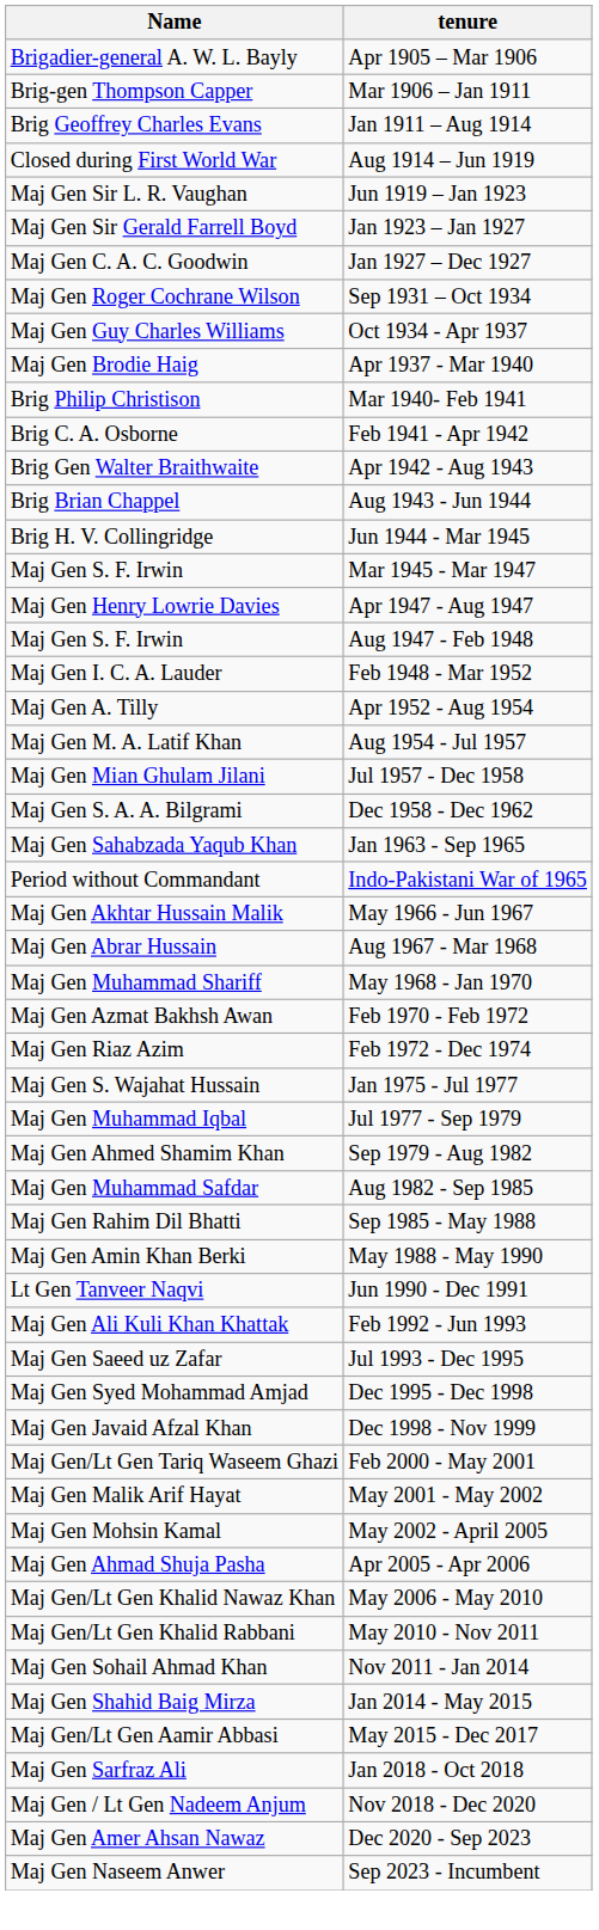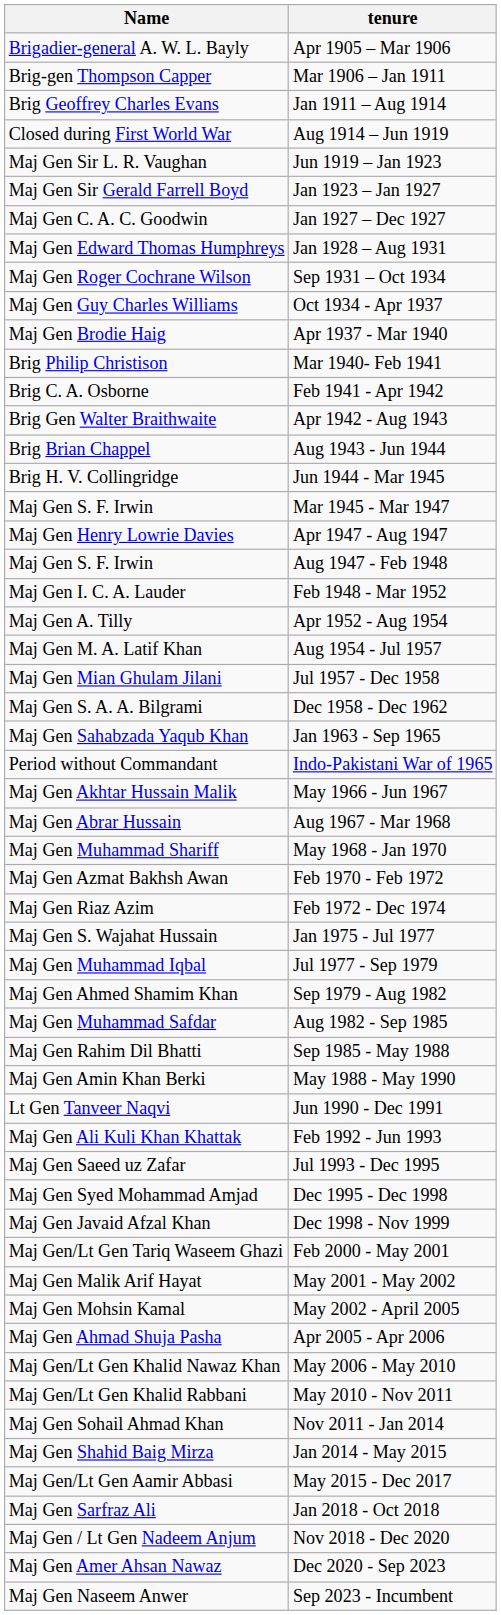+ row: Maj Gen Edward Thomas Humphreys | Jan 1928 – Aug 1931
